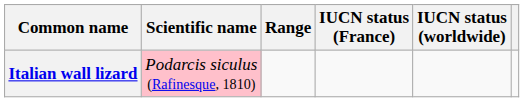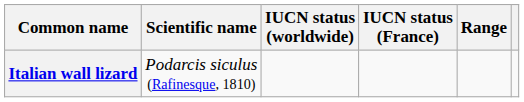columns swapped: Range <-> IUCN status (worldwide)
Italian wall lizard | Scientific name: pink background -> no background
